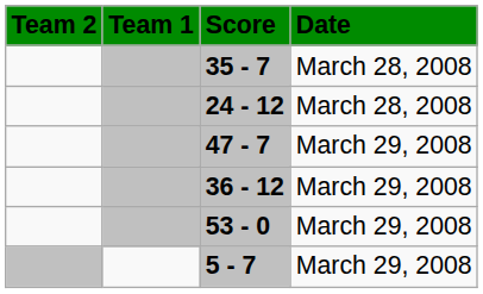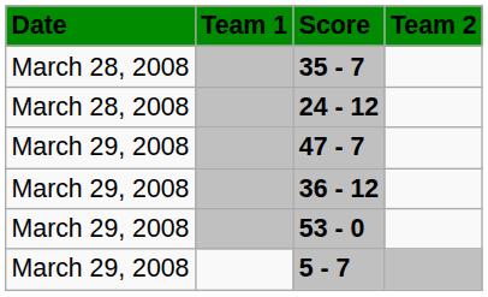columns swapped: Date <-> Team 2
